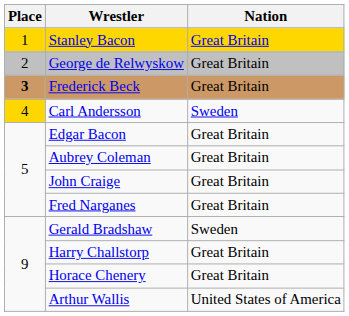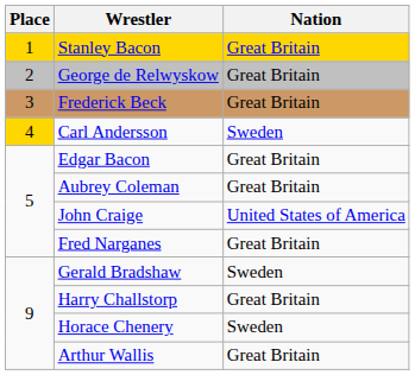Frederick Beck | Place: bold -> normal
John Craige | Nation: Great Britain -> United States of America
Horace Chenery | Nation: Great Britain -> Sweden
Arthur Wallis | Nation: United States of America -> Great Britain
